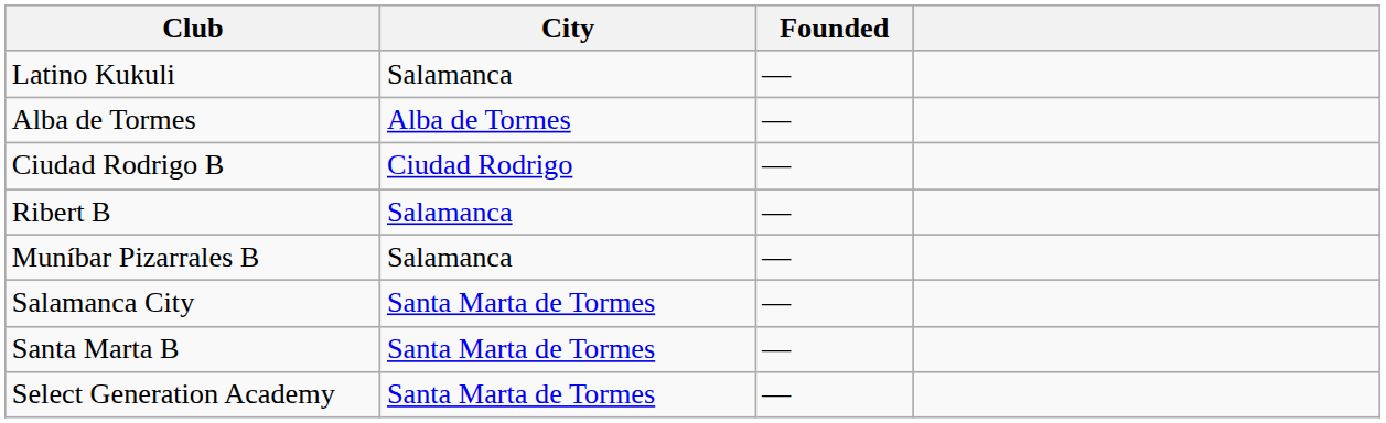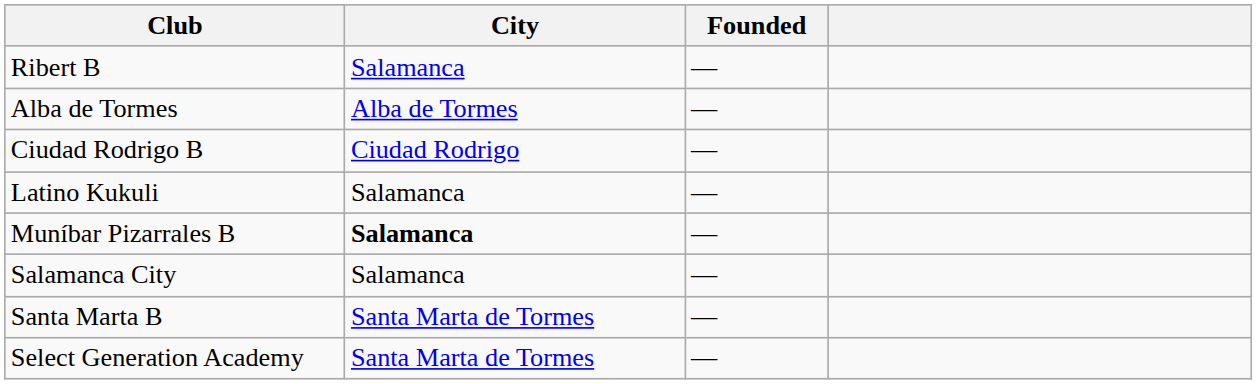rows swapped: Ribert B <-> Latino Kukuli
Muníbar Pizarrales B | City: normal -> bold
Salamanca City | City: Santa Marta de Tormes -> Salamanca
